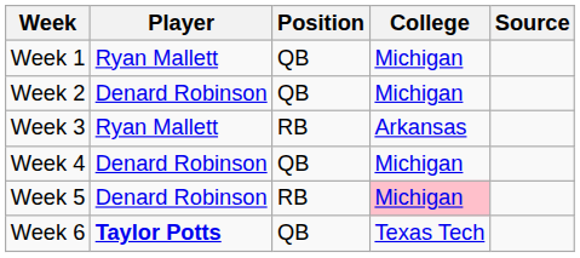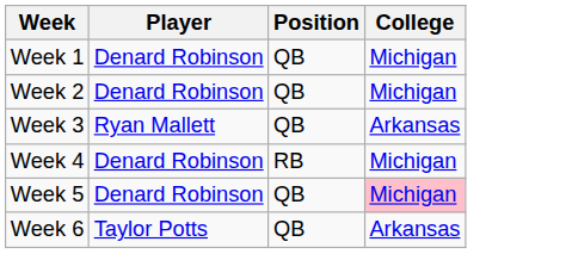- column: Source
Week 1 | Player: Ryan Mallett -> Denard Robinson
Week 3 | Position: RB -> QB
Week 4 | Position: QB -> RB
Week 5 | Position: RB -> QB
Week 6 | Player: bold -> normal
Week 6 | College: Texas Tech -> Arkansas
